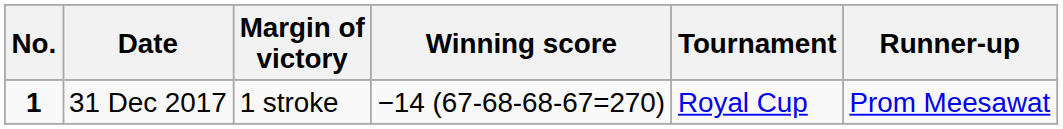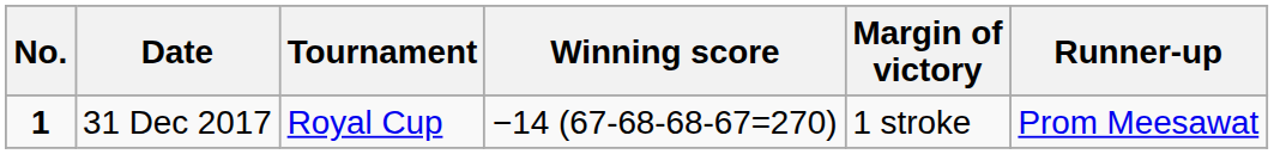columns swapped: Tournament <-> Margin of victory
